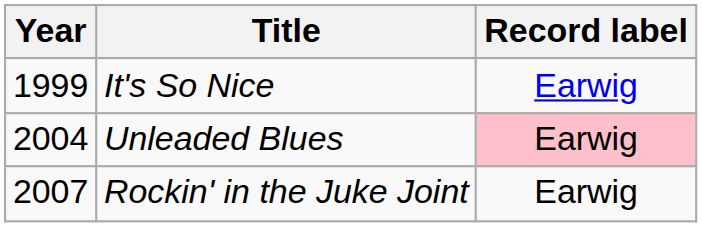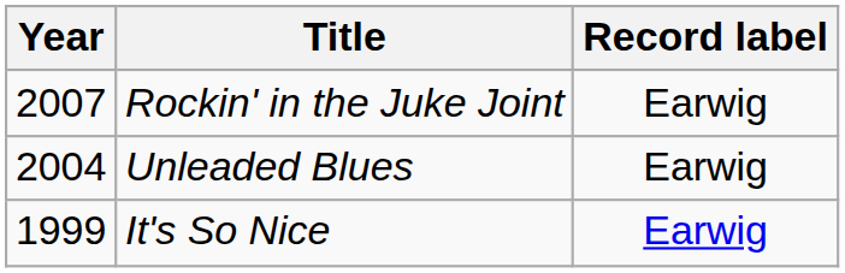rows swapped: It's So Nice <-> Rockin' in the Juke Joint
Unleaded Blues | Record label: pink background -> no background
